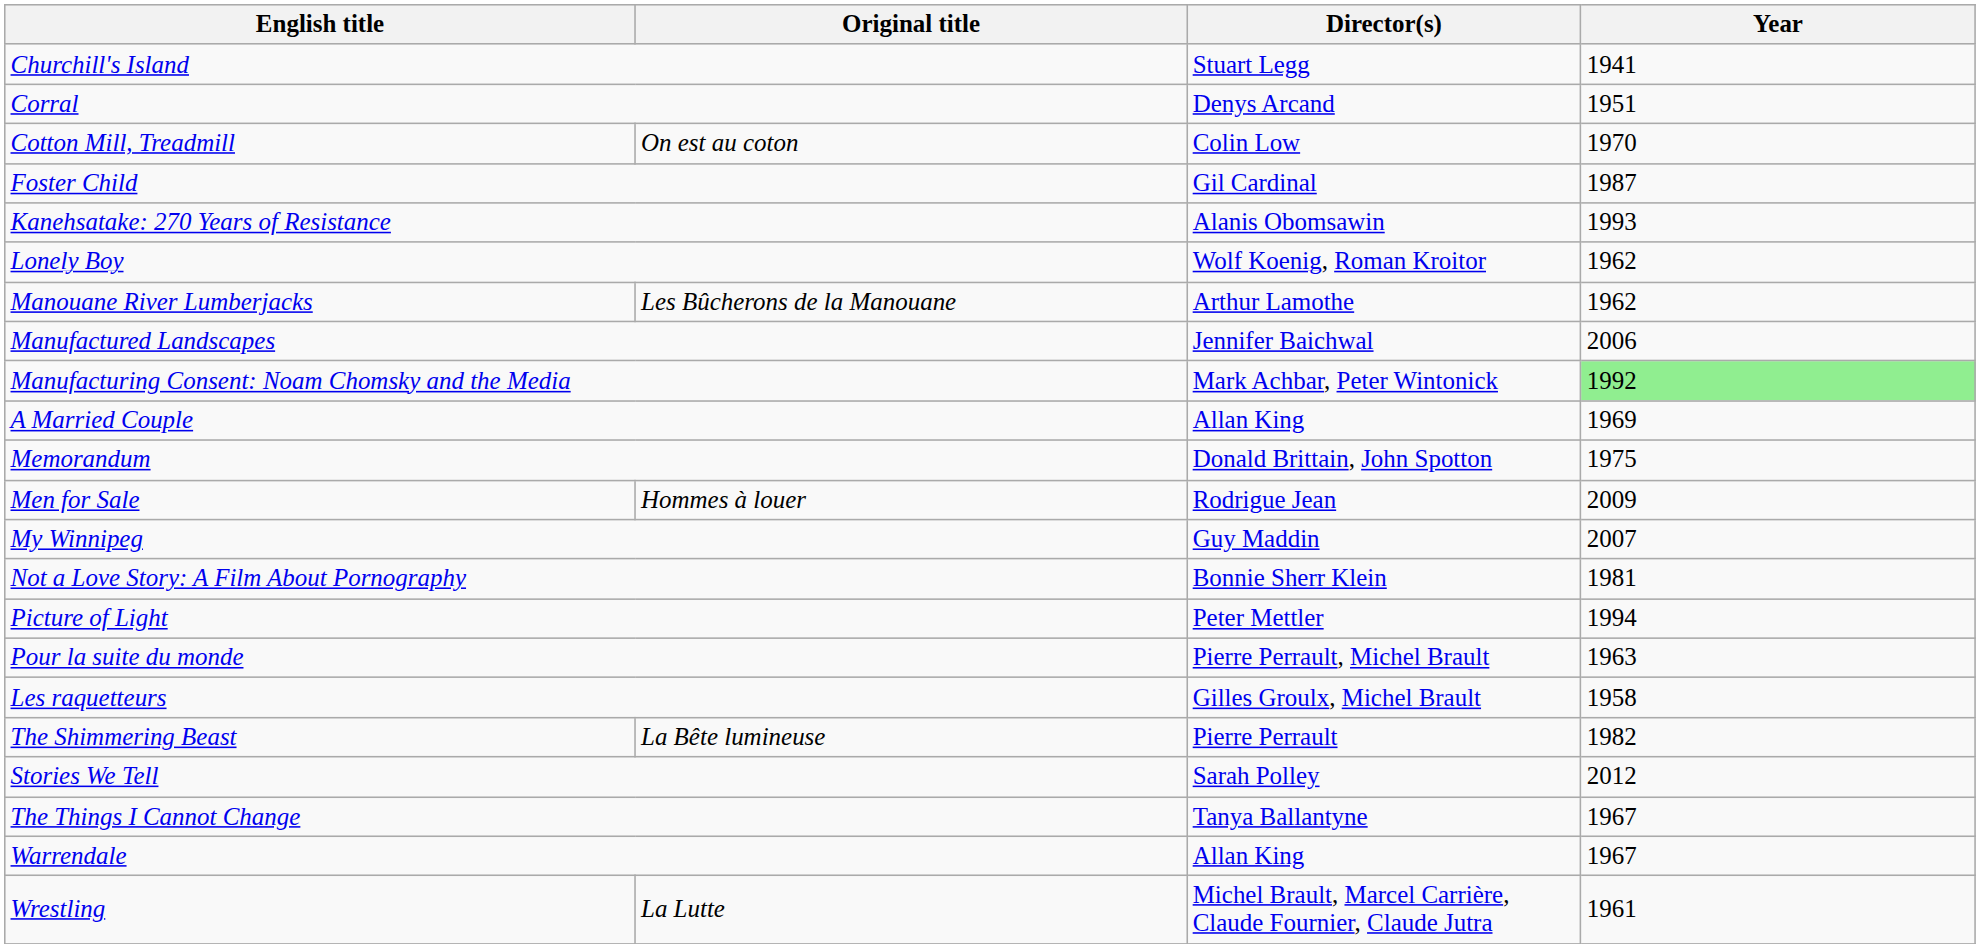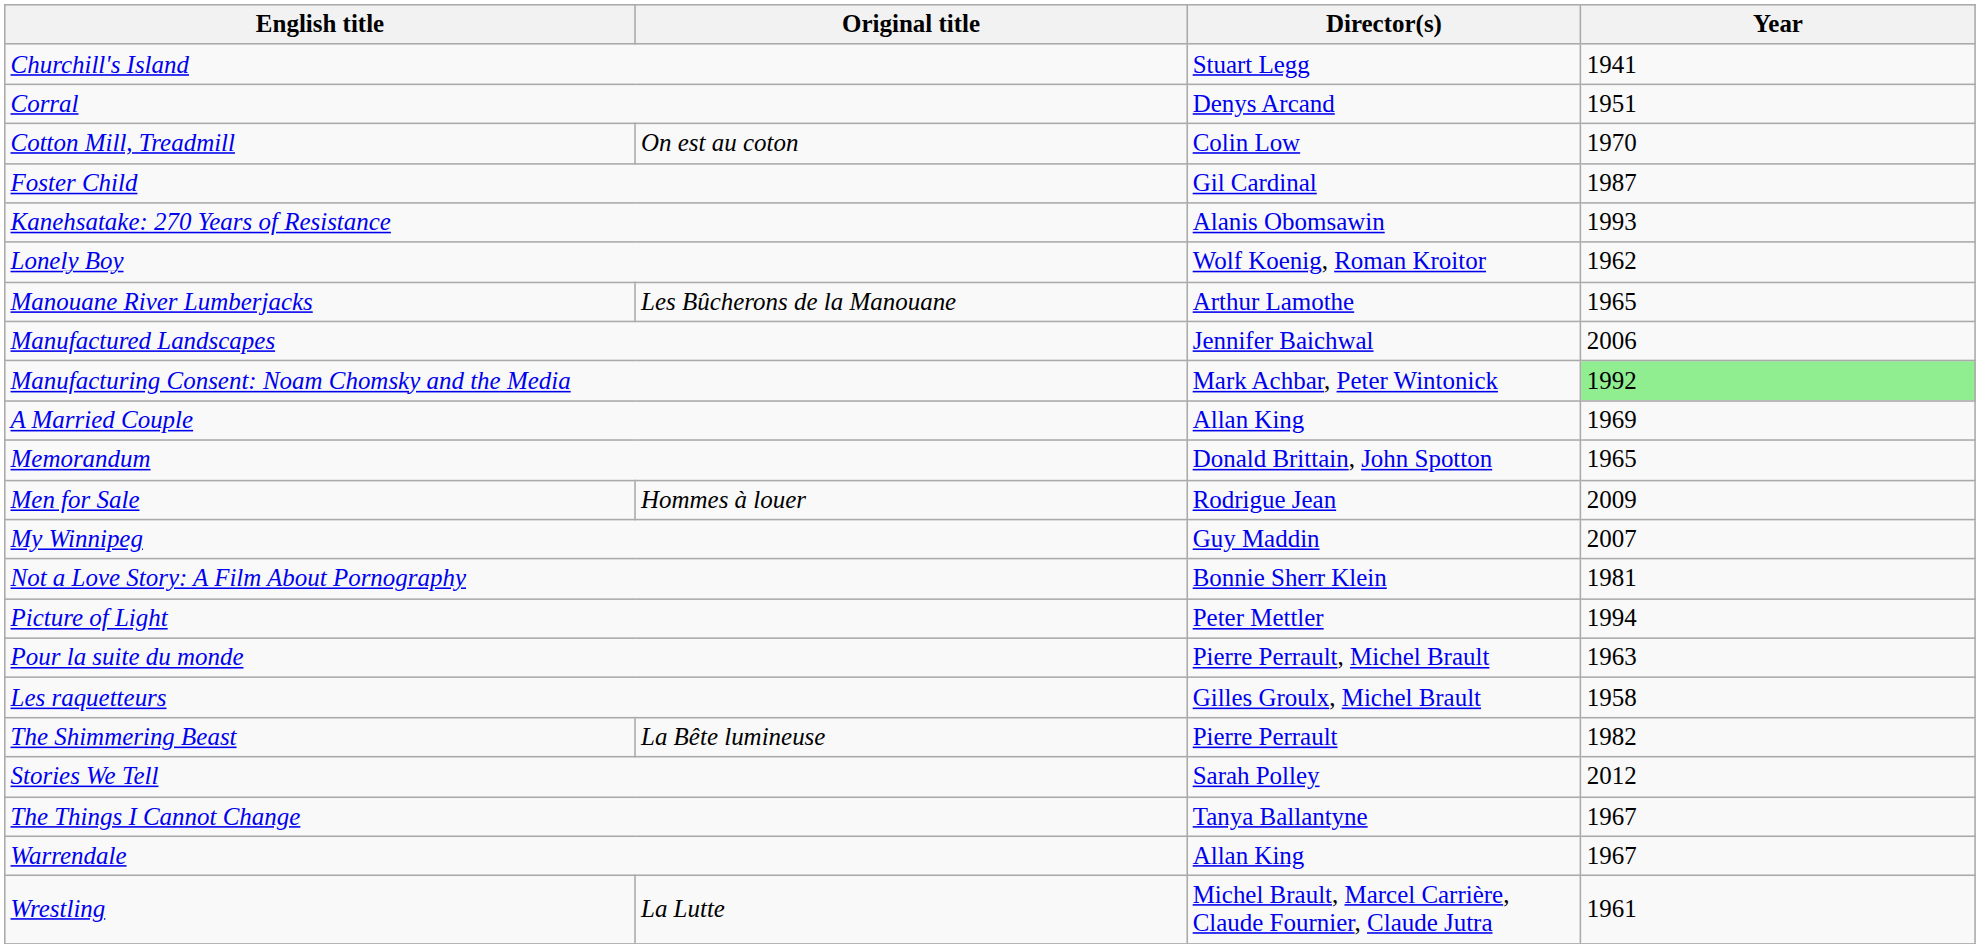Manouane River Lumberjacks | Year: 1962 -> 1965
Memorandum | Year: 1975 -> 1965
